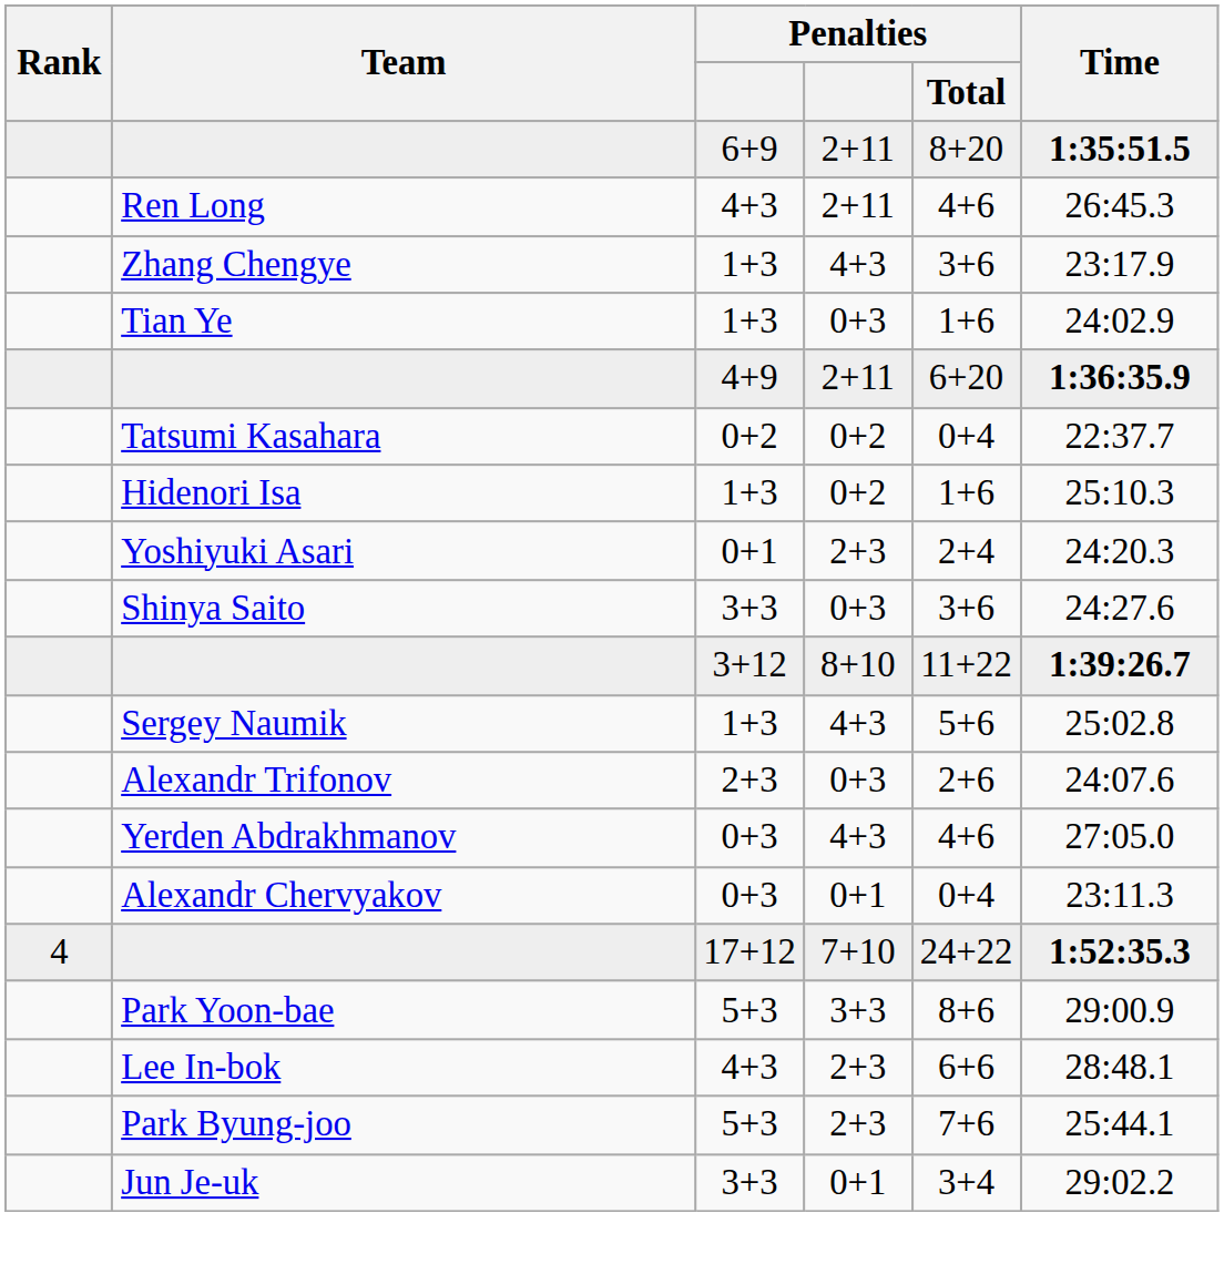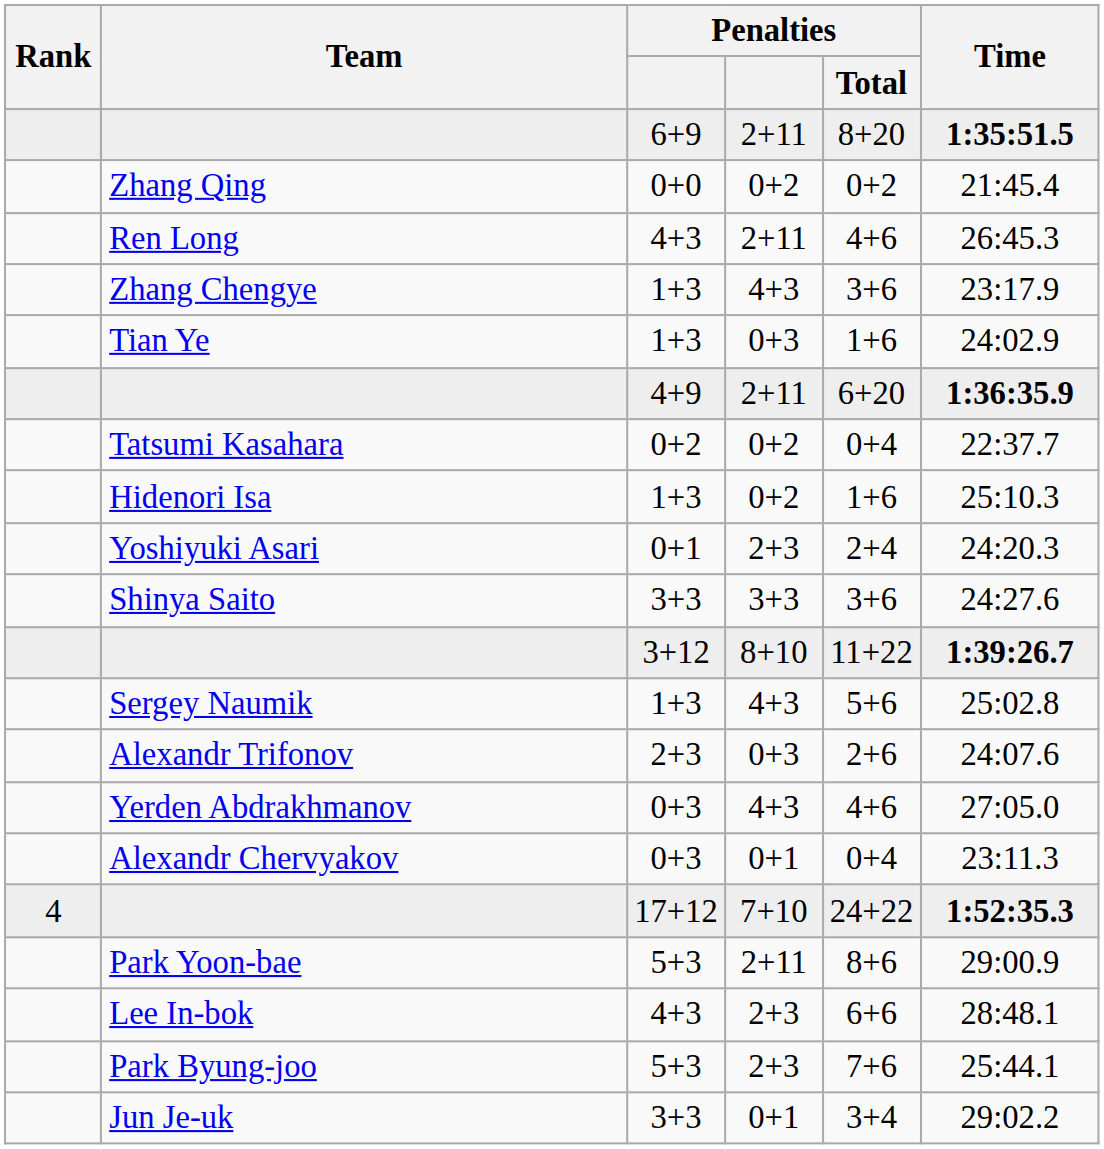+ row: Zhang Qing | 0+0 | 0+2 | 0+2 | 21:45.4
Shinya Saito | column 4: 0+3 -> 3+3
Park Yoon-bae | column 4: 3+3 -> 2+11
